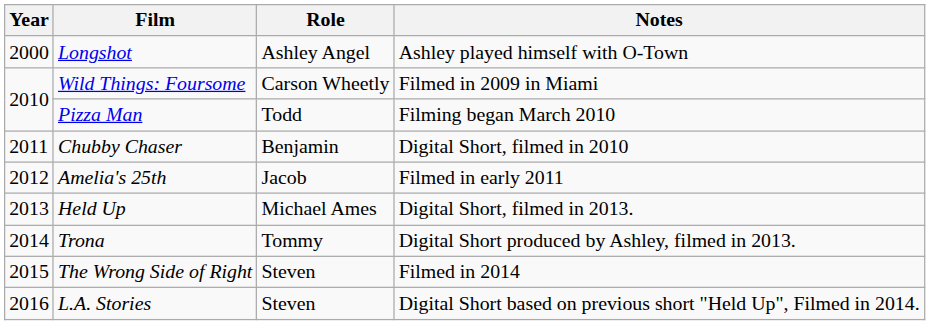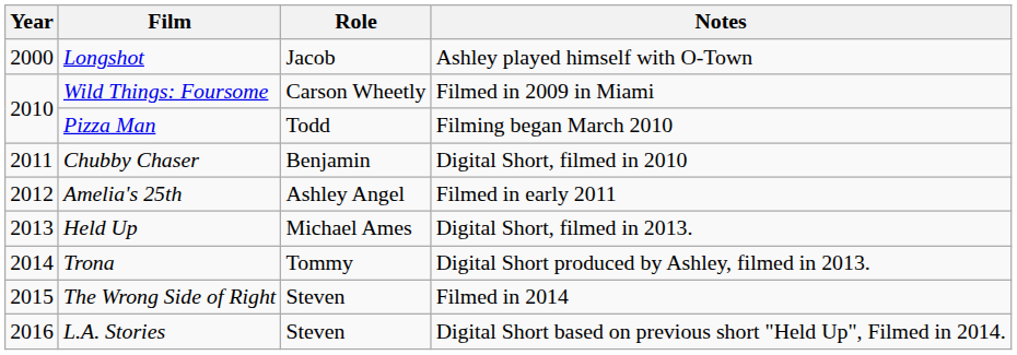Longshot | Role: Ashley Angel -> Jacob
Amelia's 25th | Role: Jacob -> Ashley Angel
